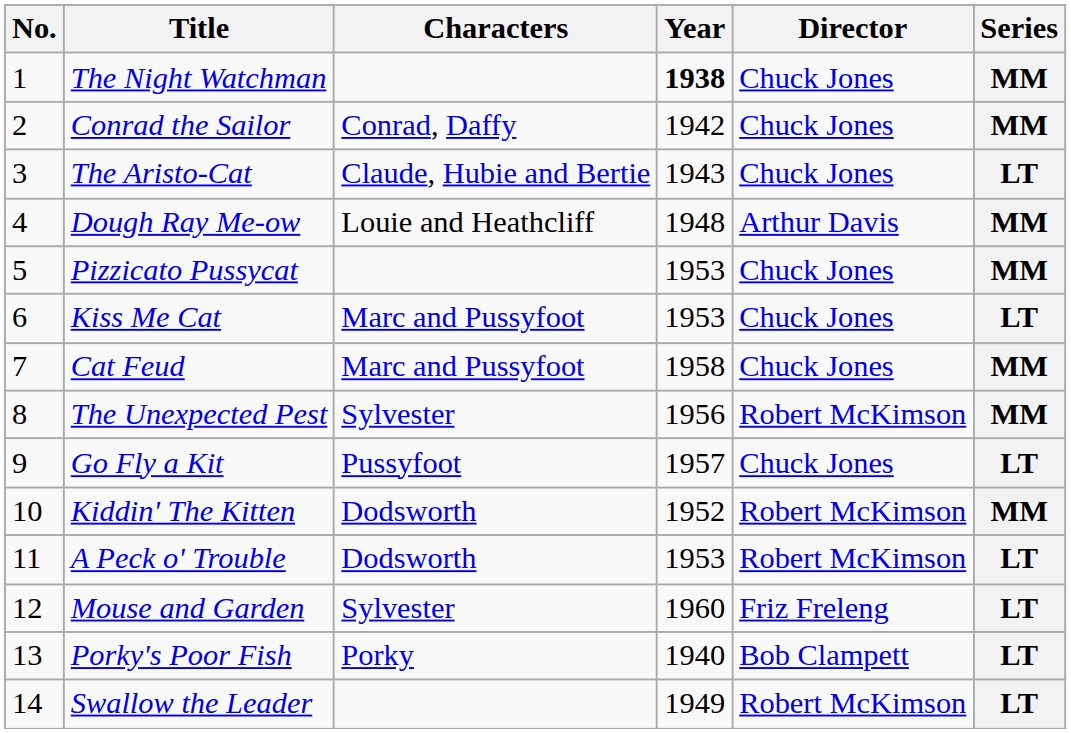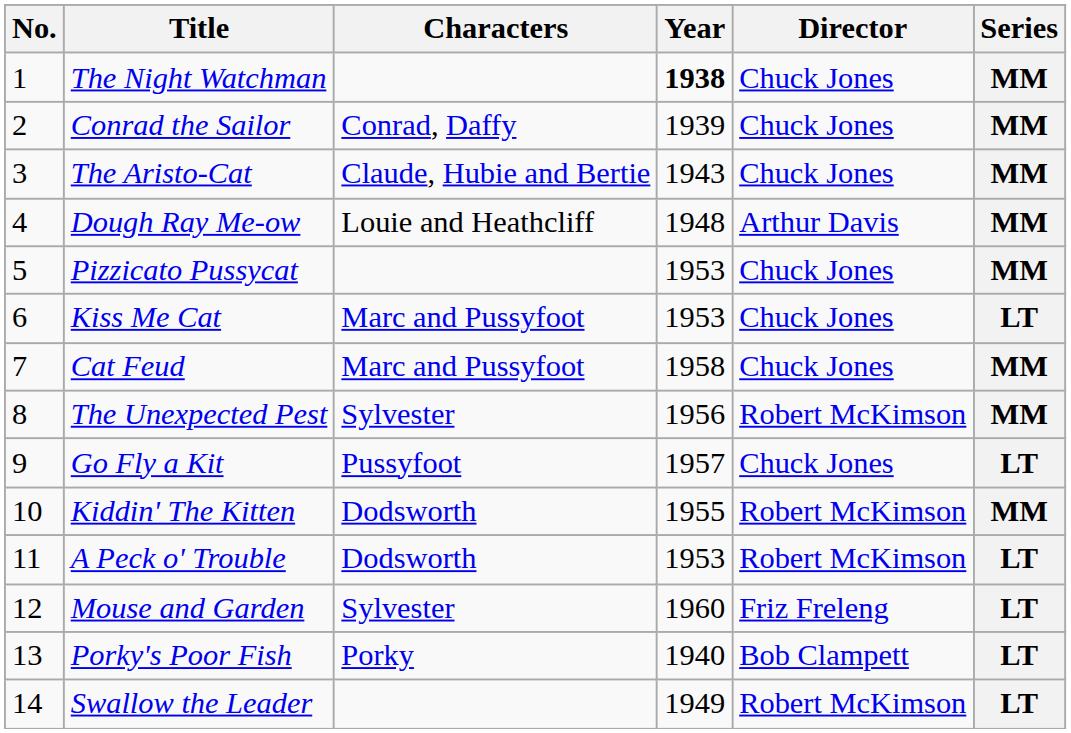Conrad the Sailor | Year: 1942 -> 1939
The Aristo-Cat | Series: LT -> MM
Kiddin' The Kitten | Year: 1952 -> 1955
